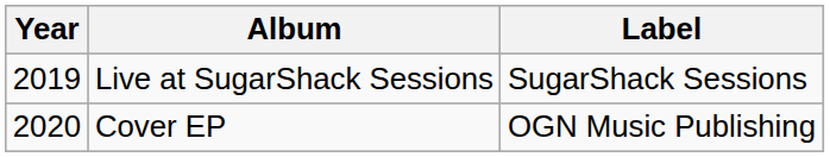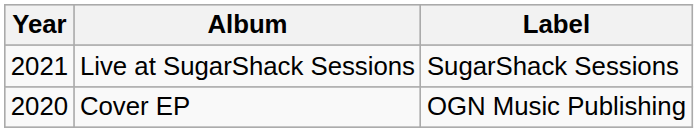Live at SugarShack Sessions | Year: 2019 -> 2021
